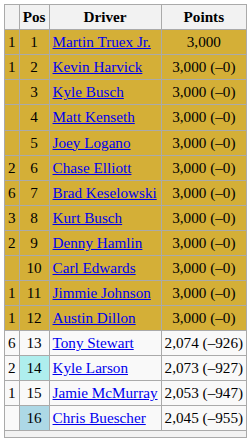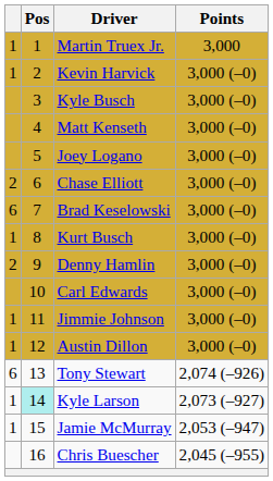Kurt Busch | column 1: 3 -> 1
Kyle Larson | column 1: 2 -> 1
Chris Buescher | Pos: lightblue background -> no background
